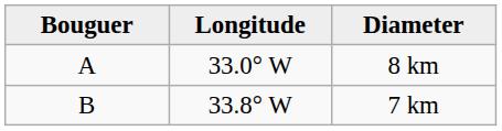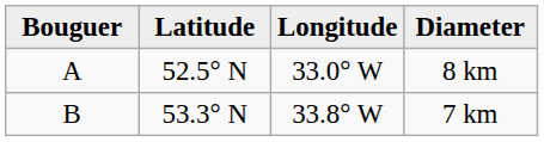+ column: Latitude | 52.5° N | 53.3° N
